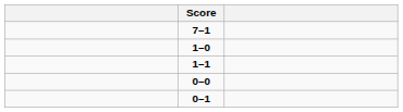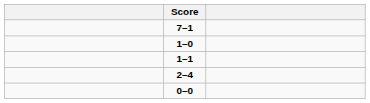+ row: 2–4
- row: 0–1
